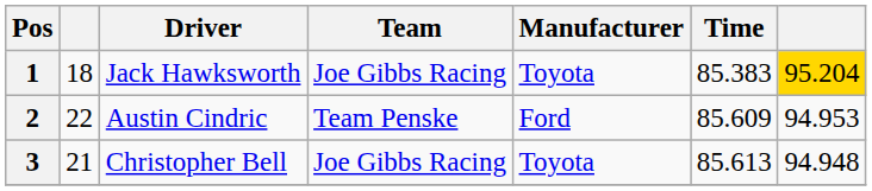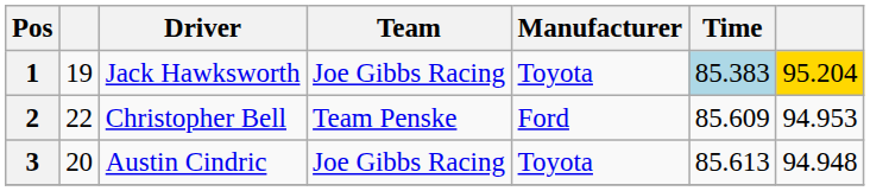1 | column 2: 18 -> 19
1 | Time: no background -> lightblue background
2 | Driver: Austin Cindric -> Christopher Bell
3 | column 2: 21 -> 20
3 | Driver: Christopher Bell -> Austin Cindric
